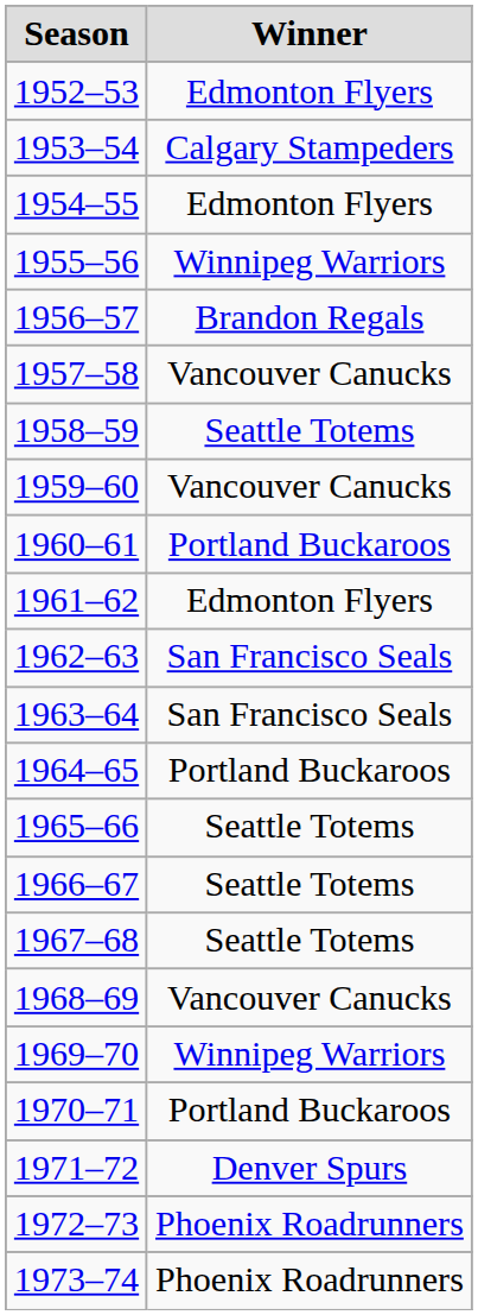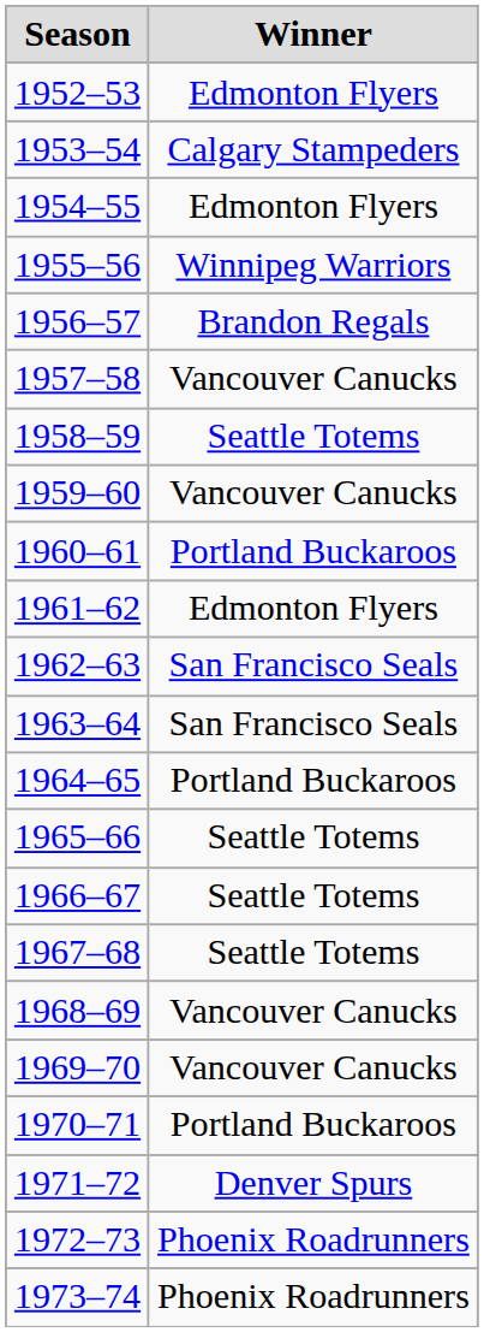1969–70 | Winner: Winnipeg Warriors -> Vancouver Canucks
